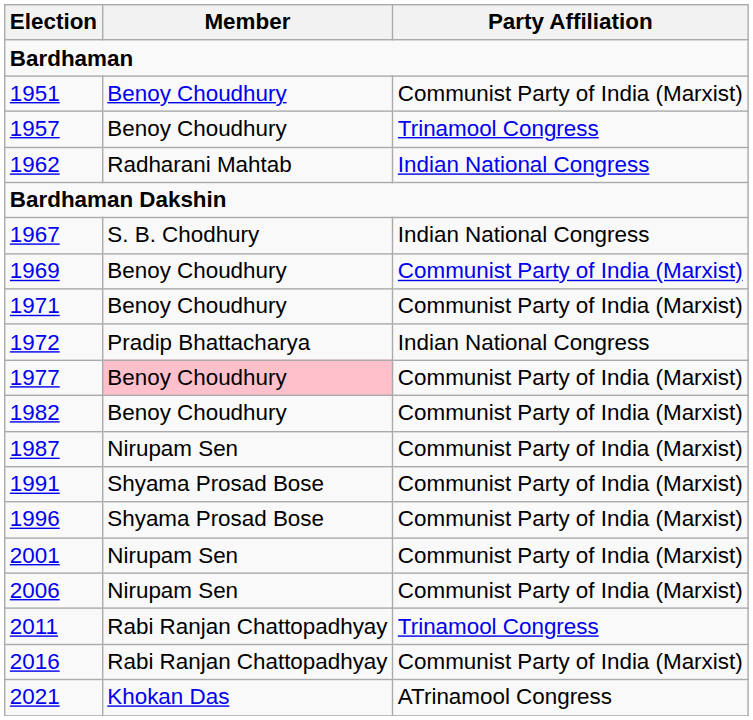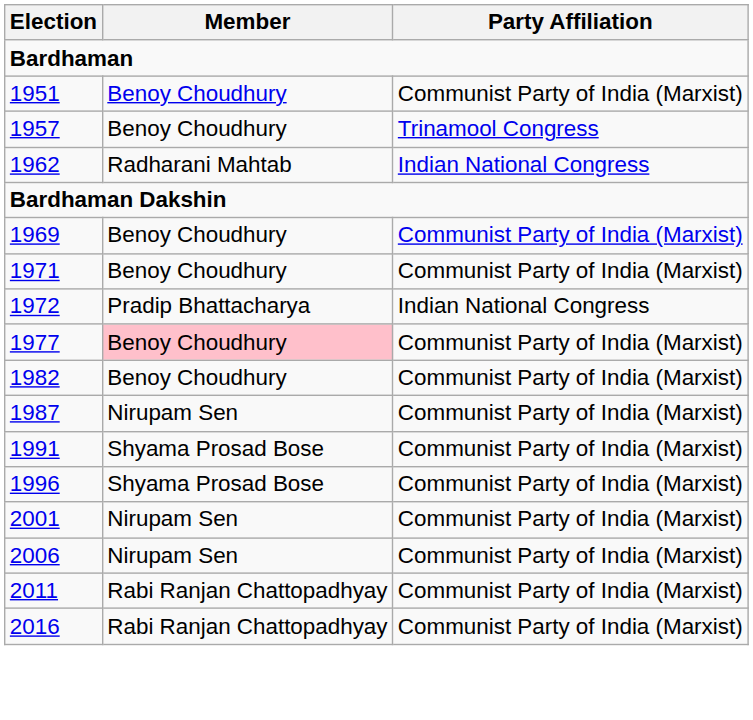- row: 1967 | S. B. Chodhury | Indian National Congress
2011 | Party Affiliation: Trinamool Congress -> Communist Party of India (Marxist)
- row: 2021 | Khokan Das | ATrinamool Congress
